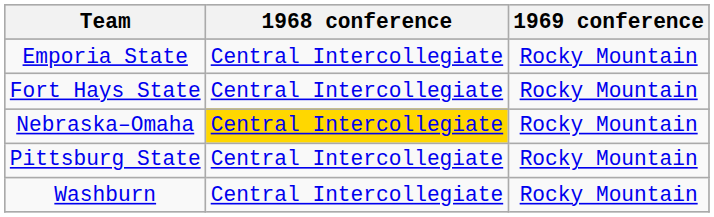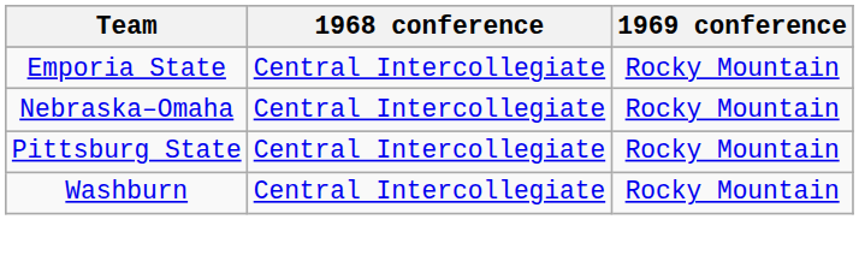- row: Fort Hays State | Central Intercollegiate | Rocky Mountain
Nebraska–Omaha | 1968 conference: gold background -> no background
